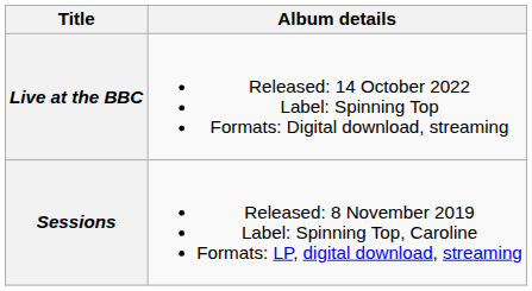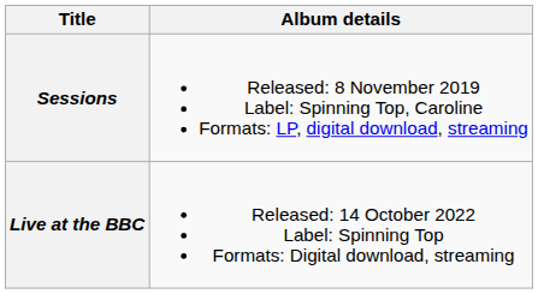rows swapped: Sessions <-> Live at the BBC
